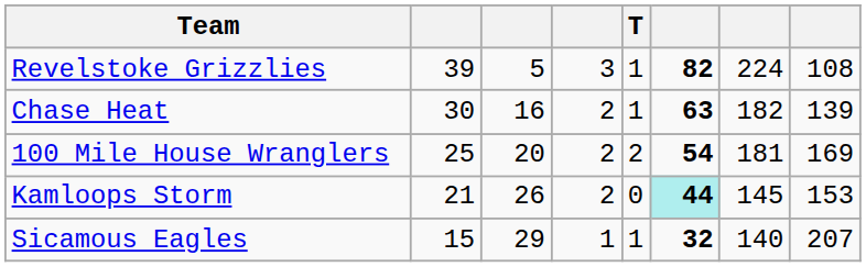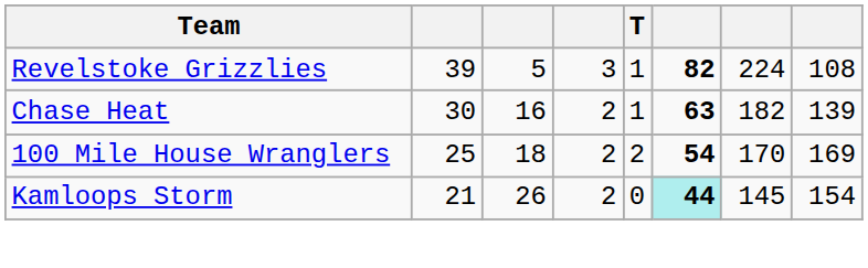100 Mile House Wranglers | column 3: 20 -> 18
100 Mile House Wranglers | column 7: 181 -> 170
Kamloops Storm | column 8: 153 -> 154
- row: Sicamous Eagles | 15 | 29 | 1 | 1 | 32 | 140 | 207
